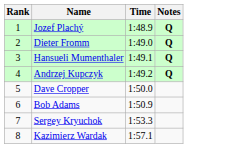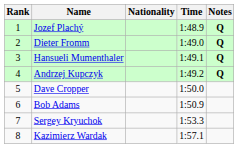+ column: Nationality
